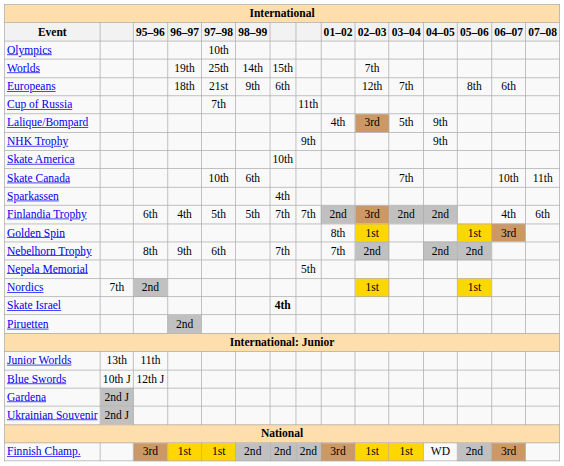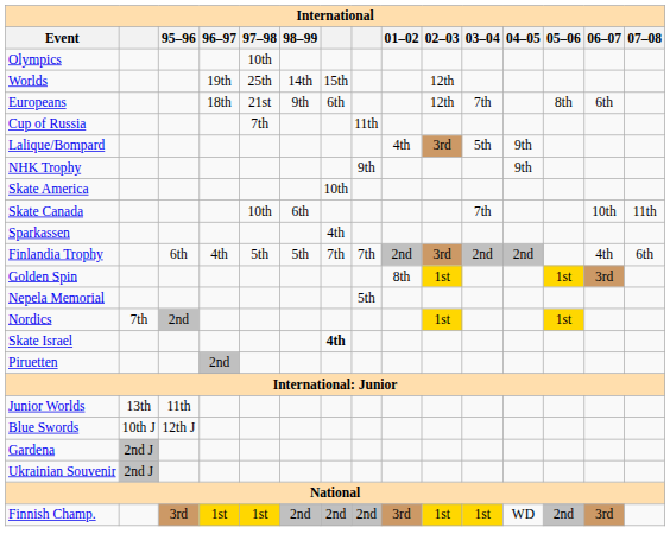Worlds | 02–03: 7th -> 12th
- row: Nebelhorn Trophy | 8th | 9th | 6th | 7th | 7th | 2nd | 2nd | 2nd
